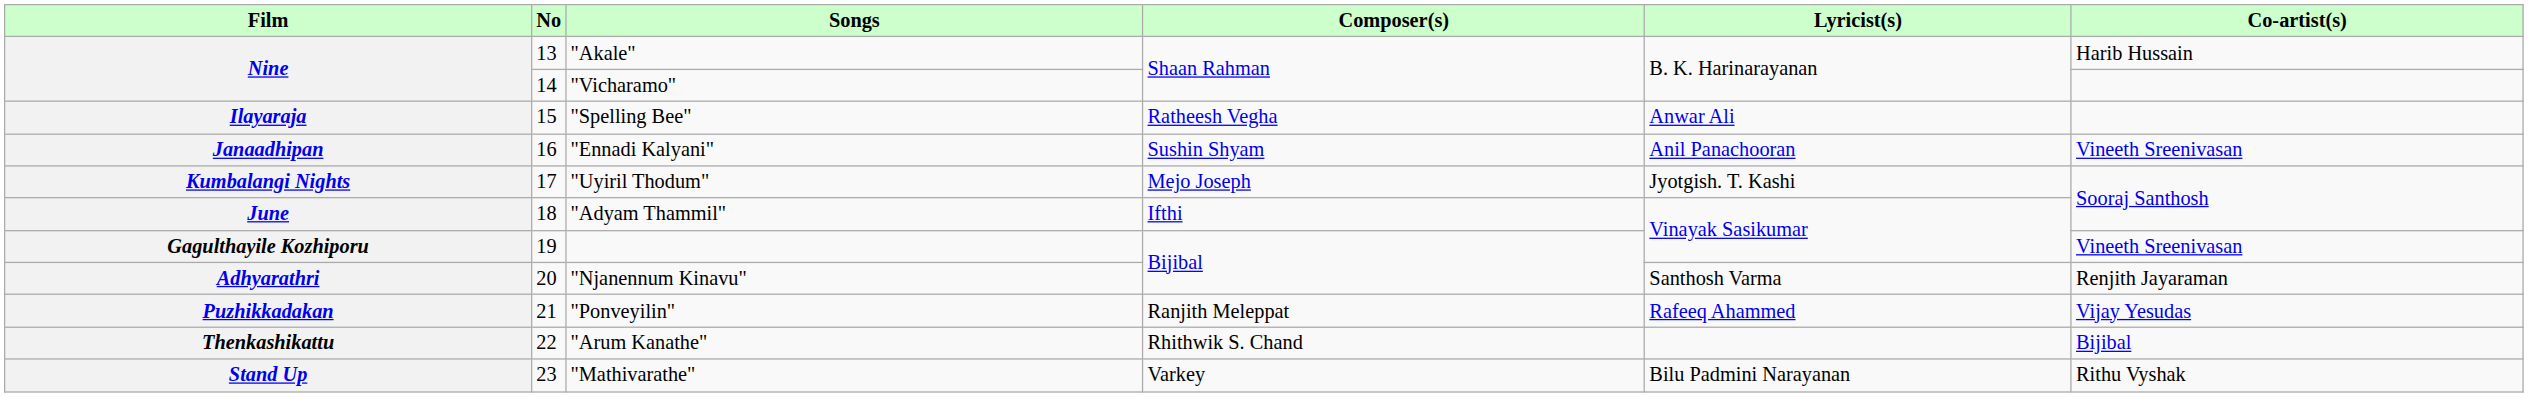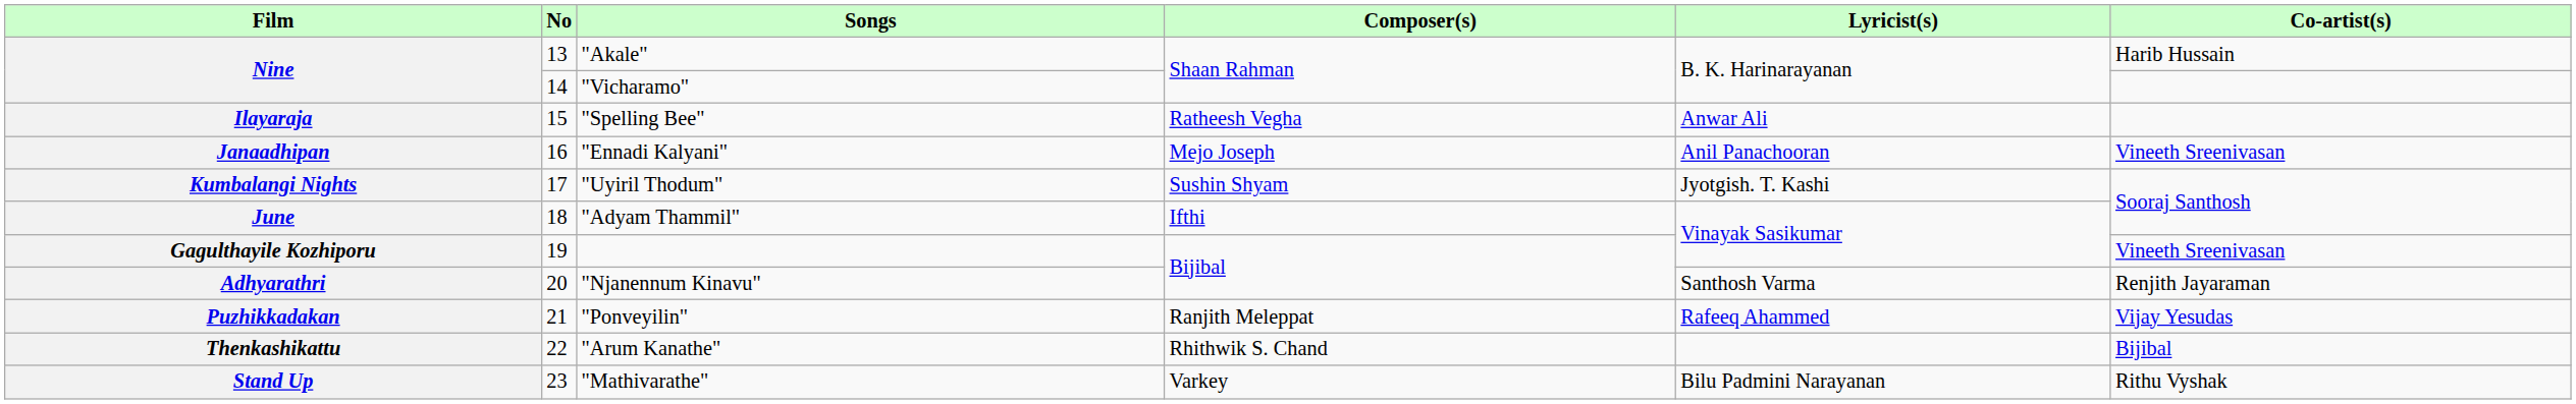Janaadhipan | Composer(s): Sushin Shyam -> Mejo Joseph
Kumbalangi Nights | Composer(s): Mejo Joseph -> Sushin Shyam
